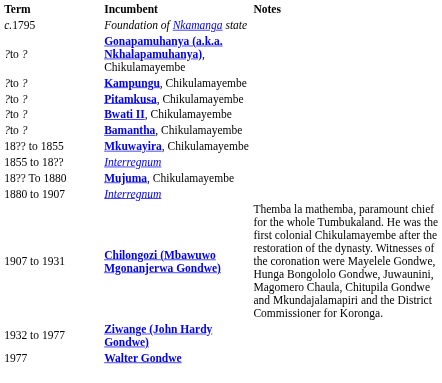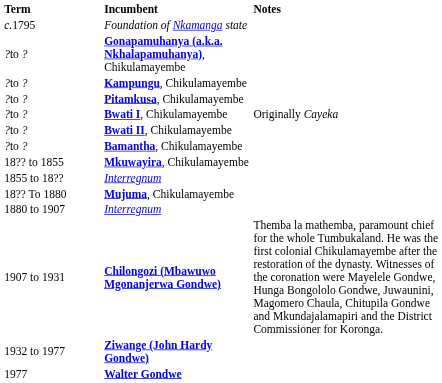+ row: ?to ? | Bwati I, Chikulamayembe | Originally Cayeka
